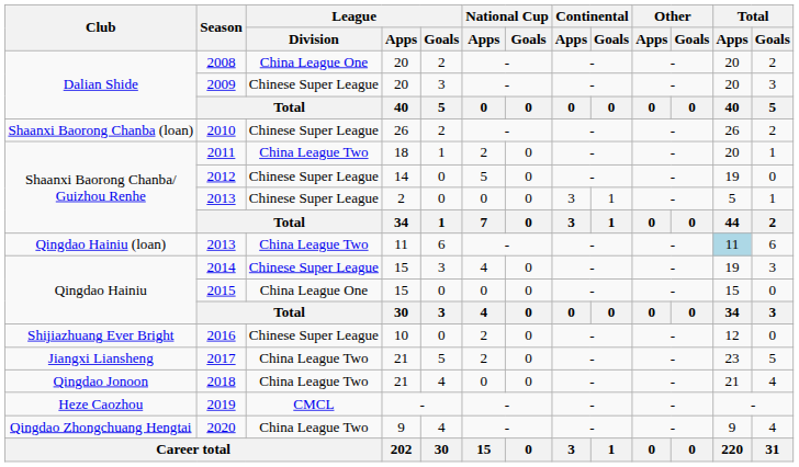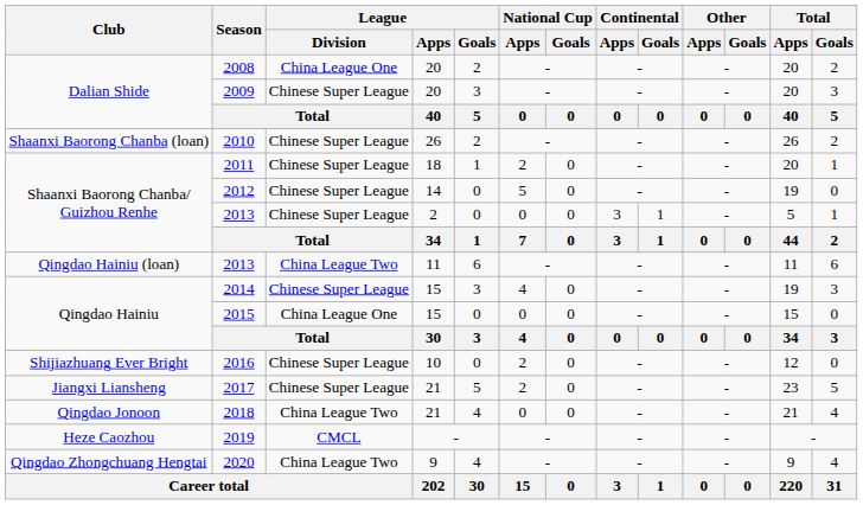2011 | League / Division: China League Two -> Chinese Super League
2013 / 11 | Total / Apps: lightblue background -> no background
2017 | League / Division: China League Two -> Chinese Super League
